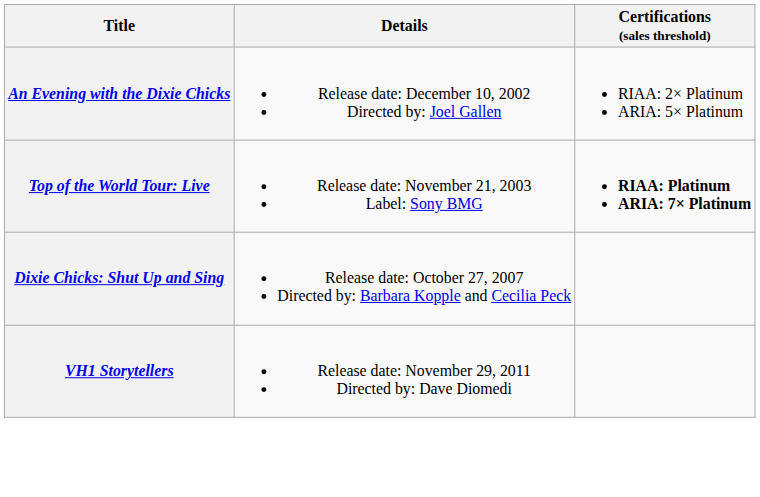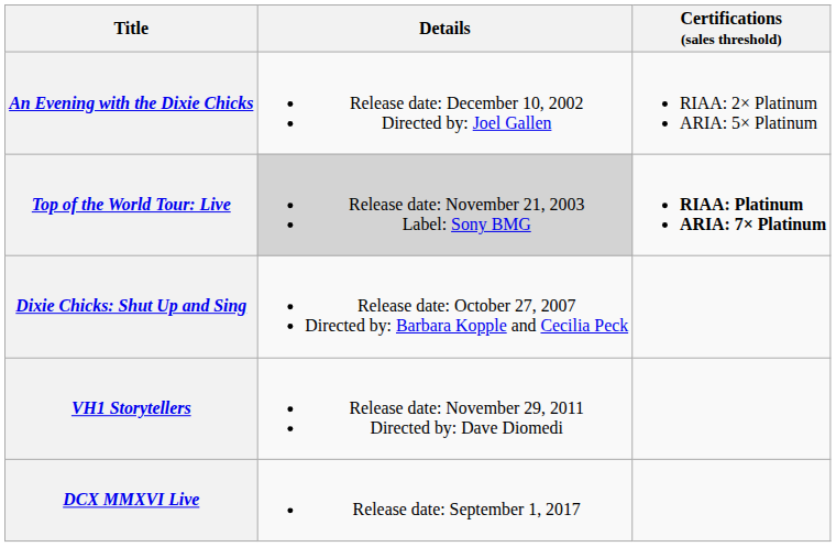Top of the World Tour: Live | Details: no background -> lightgrey background
+ row: DCX MMXVI Live | Release date: September 1, 2017
